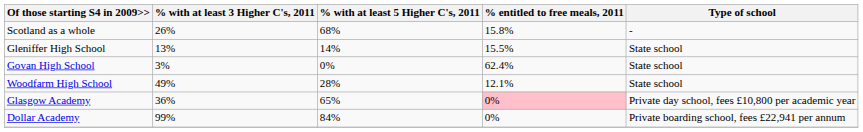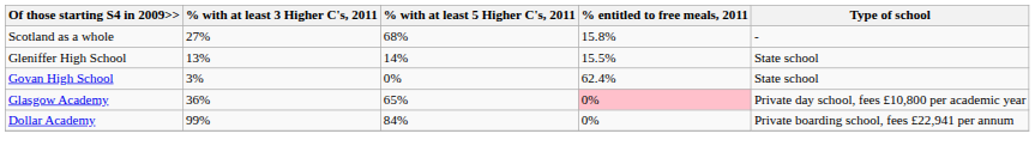Scotland as a whole | % with at least 3 Higher C's, 2011: 26% -> 27%
- row: Woodfarm High School | 49% | 28% | 12.1% | State school
